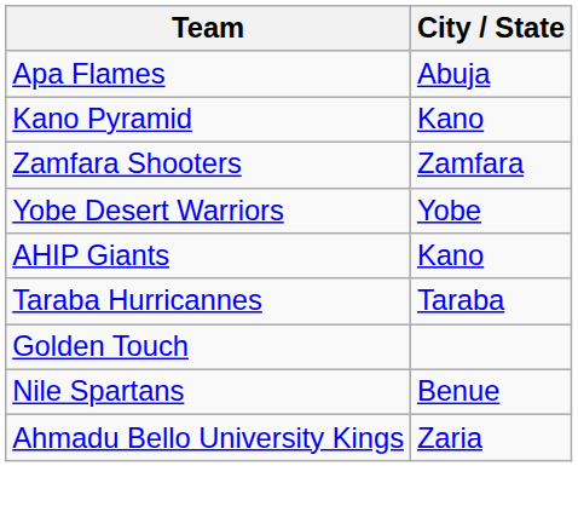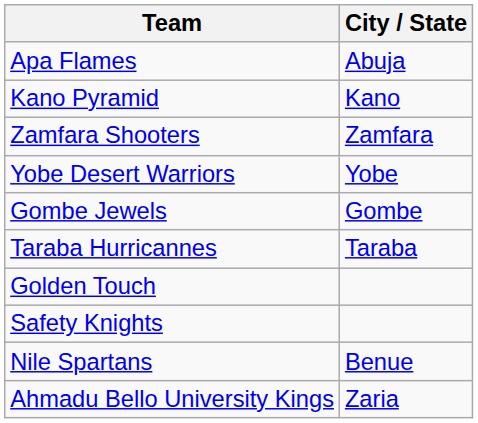- row: AHIP Giants | Kano
+ row: Gombe Jewels | Gombe
+ row: Safety Knights
